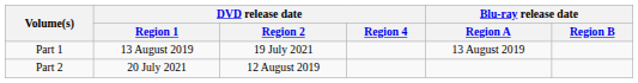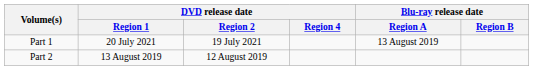Part 1 | DVD release date / Region 1: 13 August 2019 -> 20 July 2021
Part 2 | DVD release date / Region 1: 20 July 2021 -> 13 August 2019
